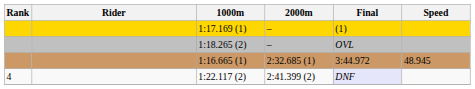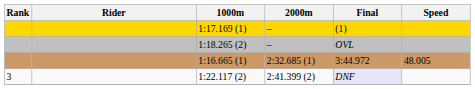1:16.665 (1) | Speed: 48.945 -> 48.005
1:22.117 (2) | Rank: 4 -> 3
